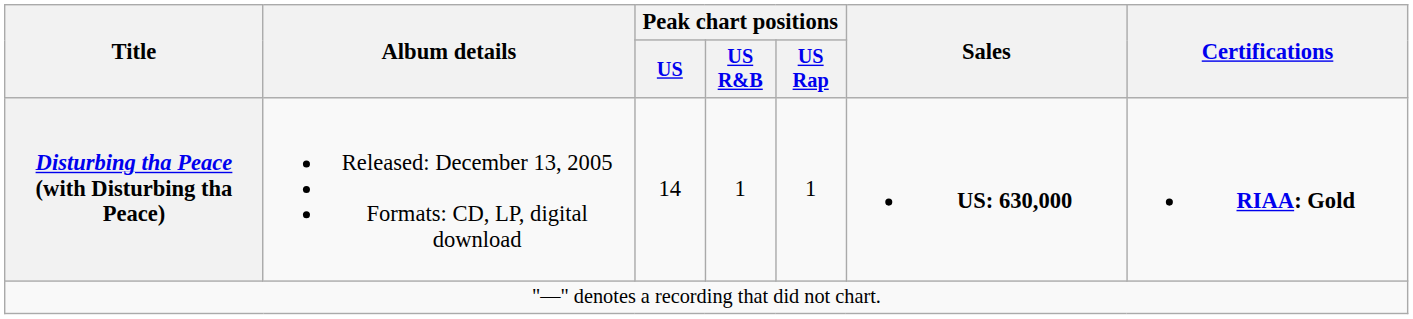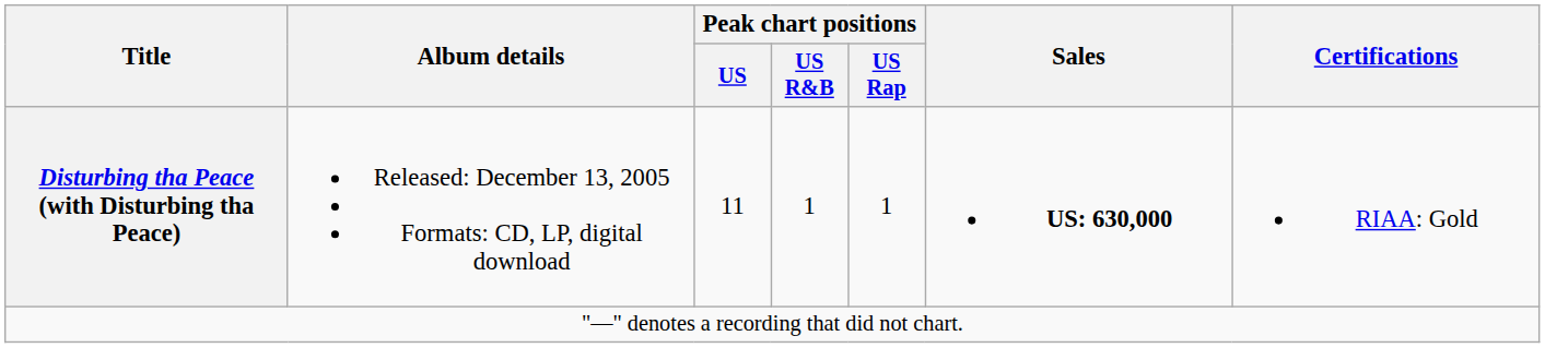Disturbing tha Peace (with Disturbing tha Peace) | Peak chart positions / US: 14 -> 11
Disturbing tha Peace (with Disturbing tha Peace) | Certifications: bold -> normal
